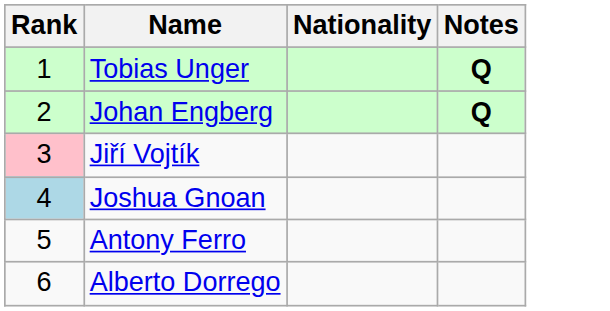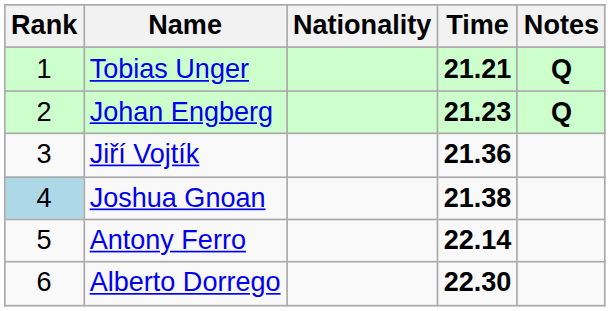+ column: Time | 21.21 | 21.23 | 21.36 | 21.38 | 22.14 | 22.30
Jiří Vojtík | Rank: pink background -> no background
